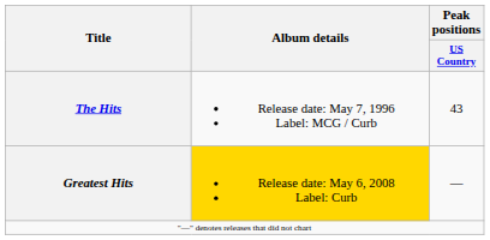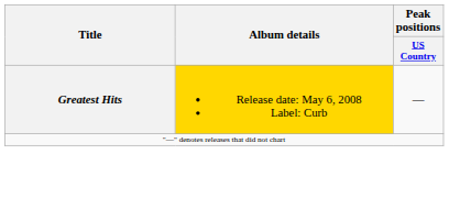- row: The Hits | Release date: May 7, 1996 Label: MCG / Curb | 43
